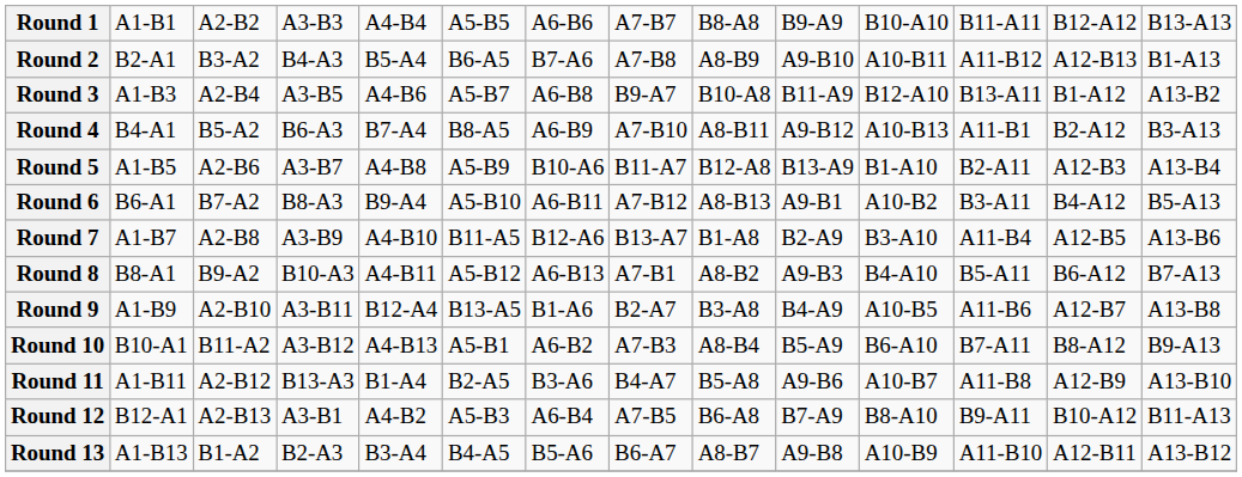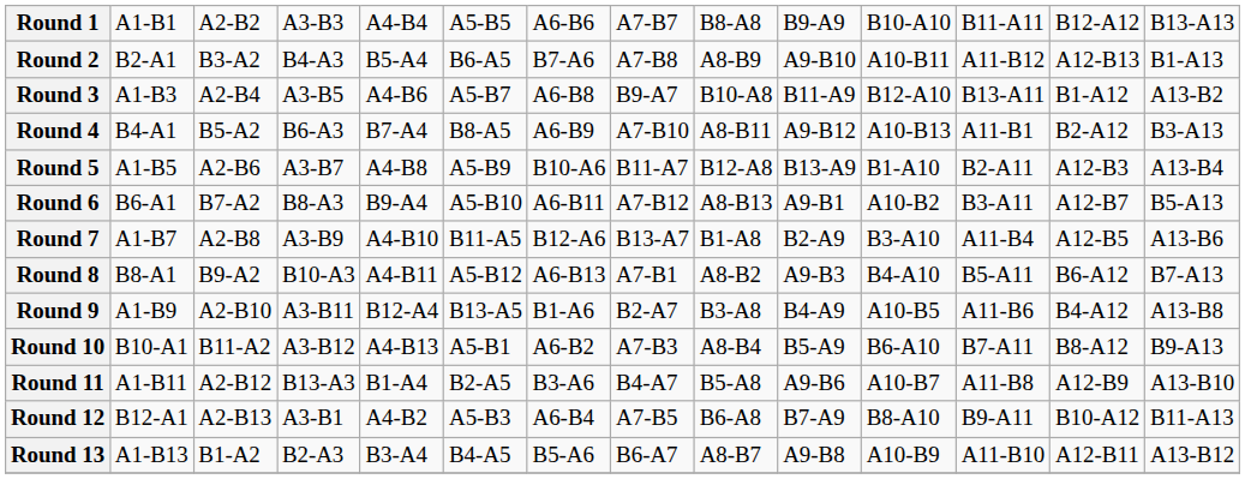Round 6 | column 13: B4-A12 -> A12-B7
Round 9 | column 13: A12-B7 -> B4-A12
